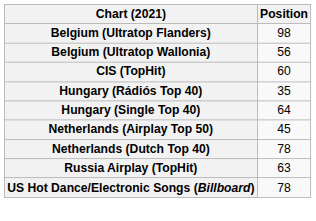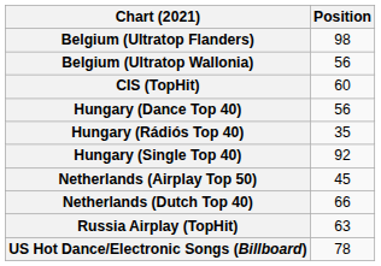+ row: Hungary (Dance Top 40) | 56
Hungary (Single Top 40) | Position: 64 -> 92
Netherlands (Dutch Top 40) | Position: 78 -> 66
